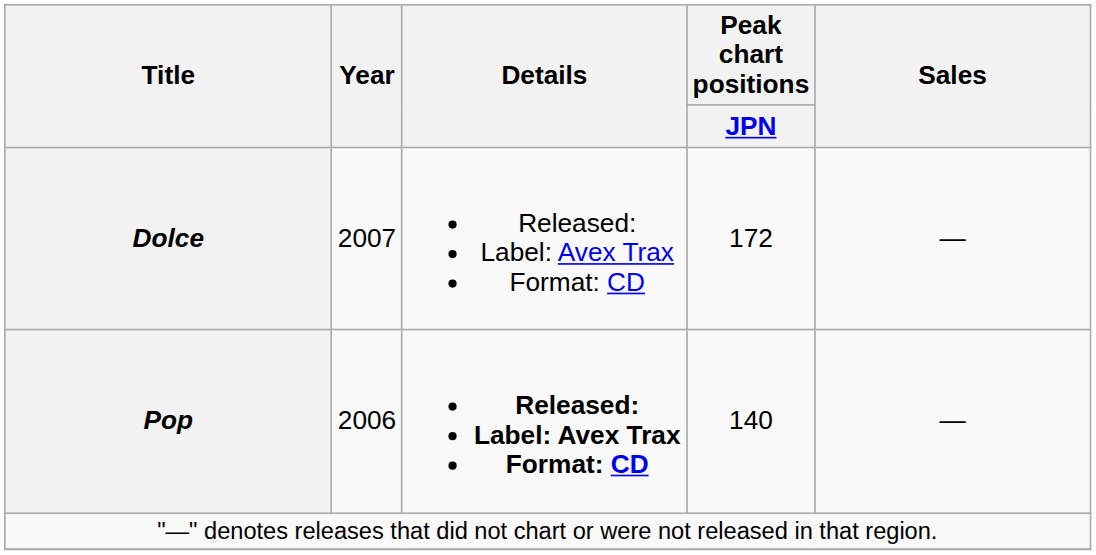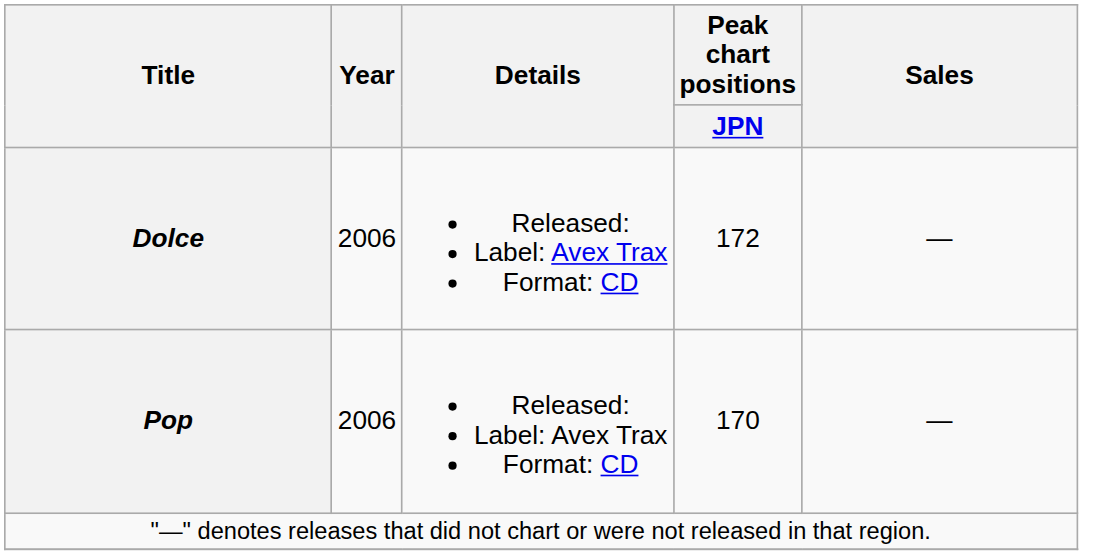Dolce | Year: 2007 -> 2006
Pop | Details: bold -> normal
Pop | Peak chart positions / JPN: 140 -> 170
